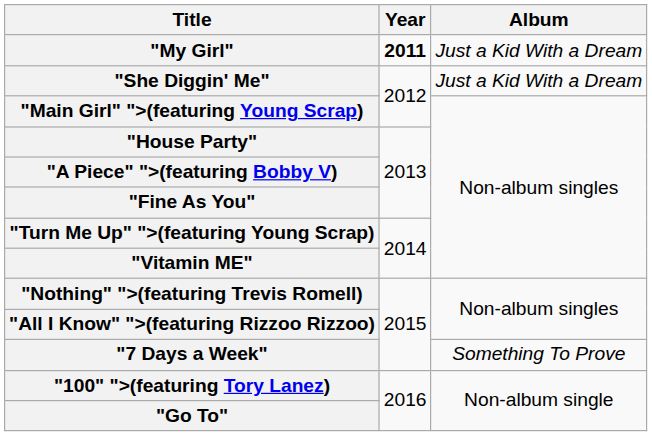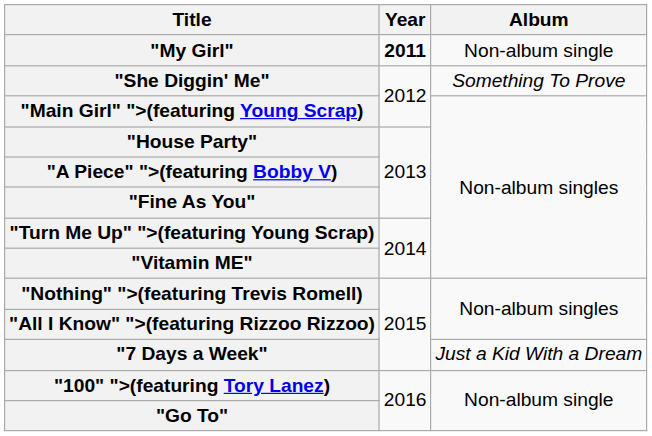"My Girl" | Album: Just a Kid With a Dream -> Non-album single
"She Diggin' Me" | Album: Just a Kid With a Dream -> Something To Prove
"7 Days a Week" | Album: Something To Prove -> Just a Kid With a Dream
